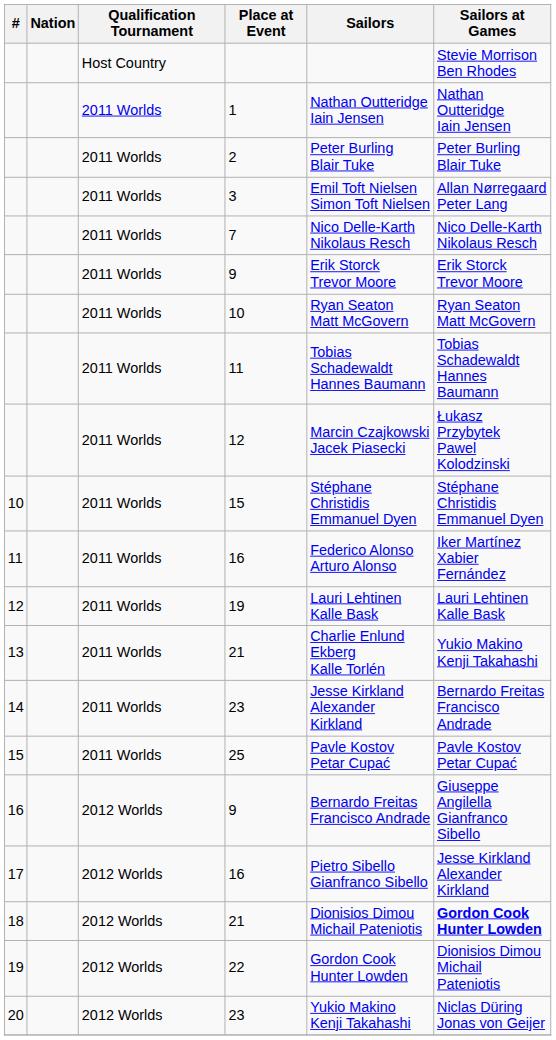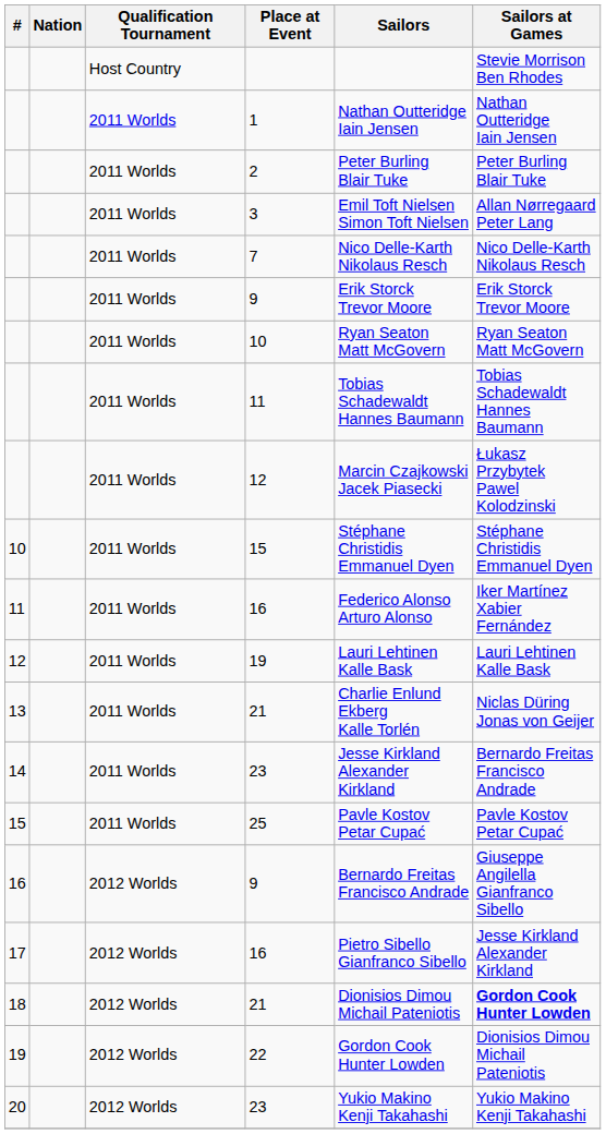13 / 21 | Sailors at Games: Yukio Makino Kenji Takahashi -> Niclas Düring Jonas von Geijer
20 / 23 | Sailors at Games: Niclas Düring Jonas von Geijer -> Yukio Makino Kenji Takahashi
